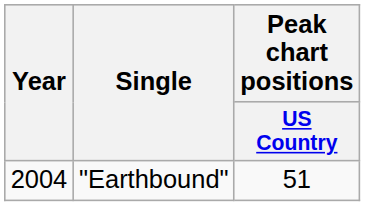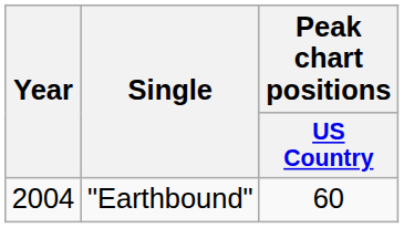"Earthbound" | Peak chart positions / US Country: 51 -> 60
